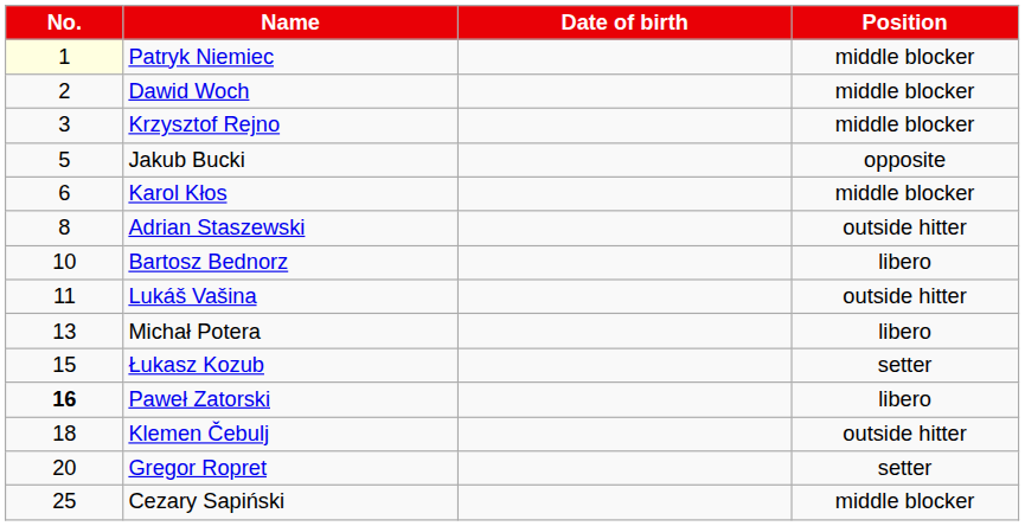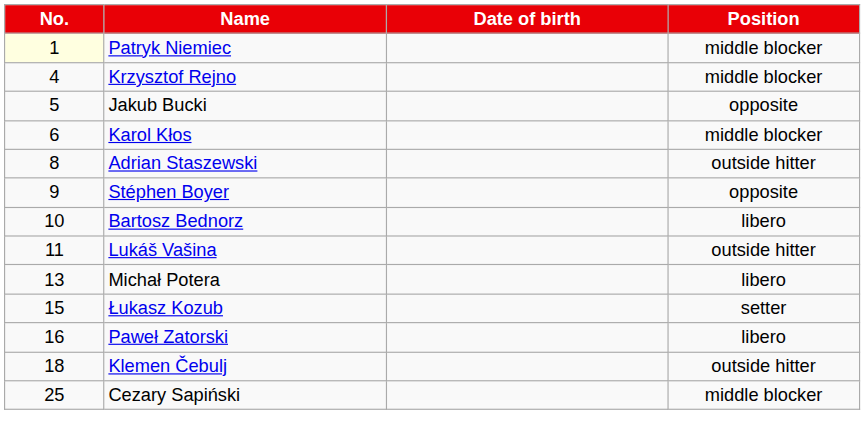- row: 2 | Dawid Woch | middle blocker
Krzysztof Rejno | No.: 3 -> 4
+ row: 9 | Stéphen Boyer | opposite
Paweł Zatorski | No.: bold -> normal
- row: 20 | Gregor Ropret | setter
